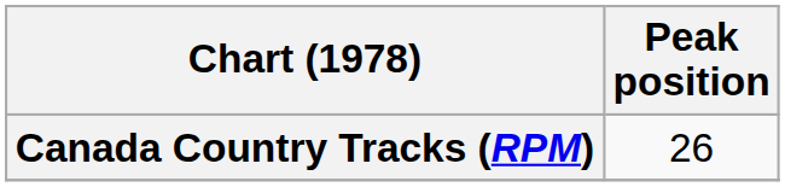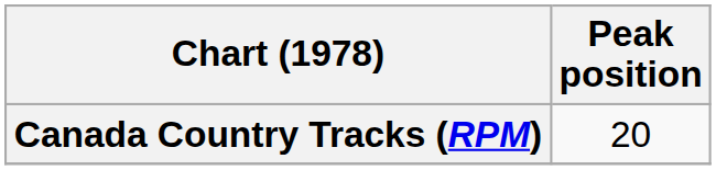Canada Country Tracks (RPM) | Peak position: 26 -> 20
